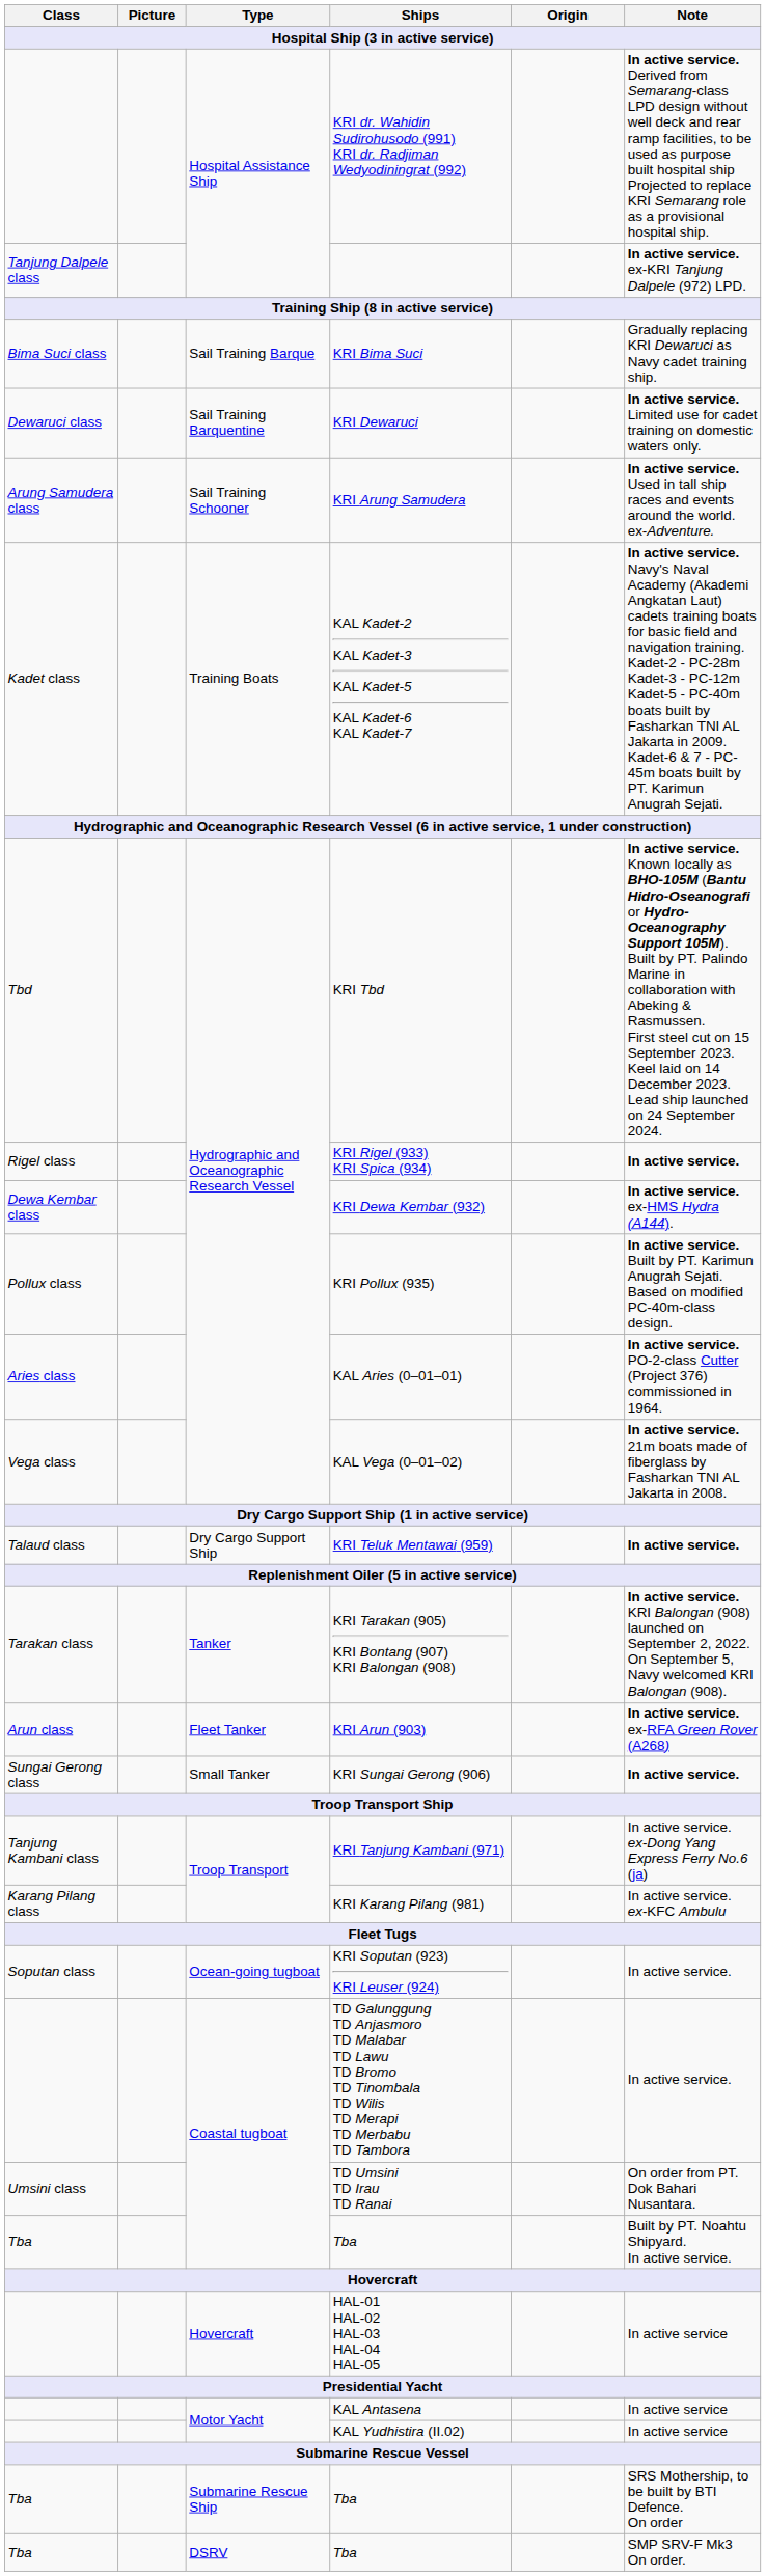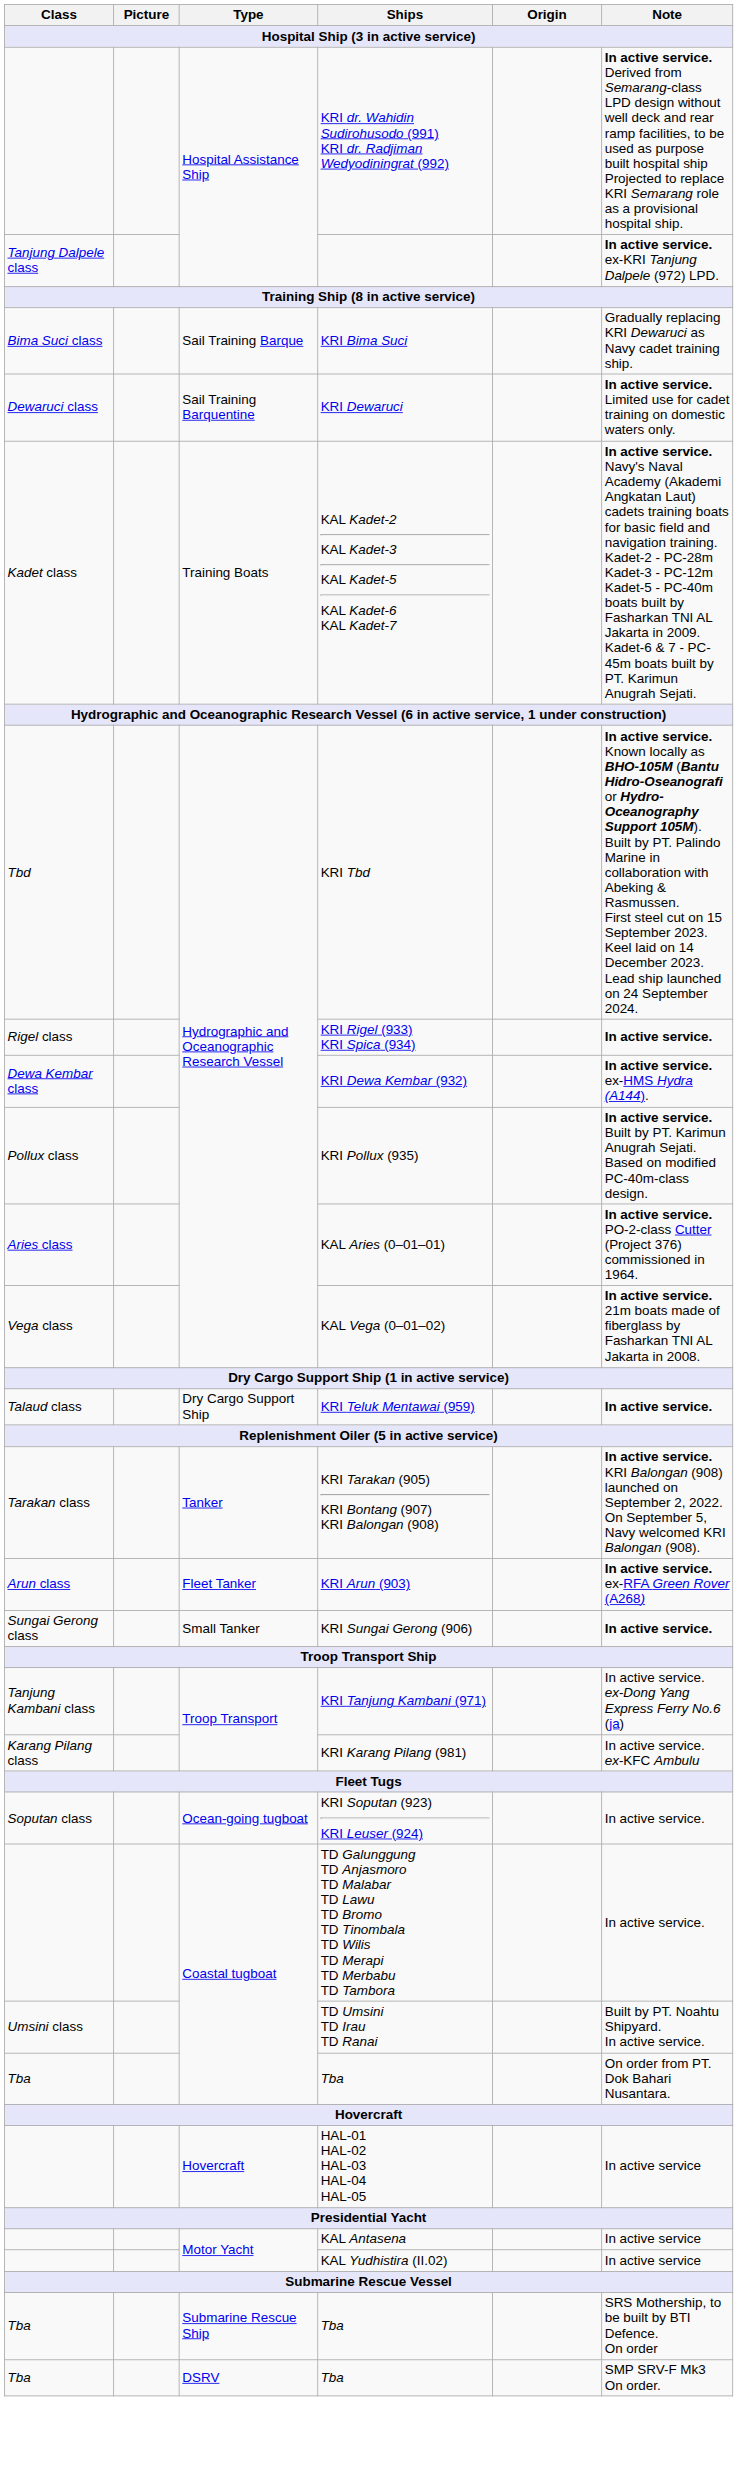- row: Arung Samudera class | Sail Training Schooner | KRI Arung Samudera | In active service. Used in tall ship races and events around the world. ex-Adventure.
TD Umsini TD Irau TD Ranai | Note: On order from PT. Dok Bahari Nusantara. -> Built by PT. Noahtu Shipyard. In active service.
Coastal tugboat / Tba | Note: Built by PT. Noahtu Shipyard. In active service. -> On order from PT. Dok Bahari Nusantara.
